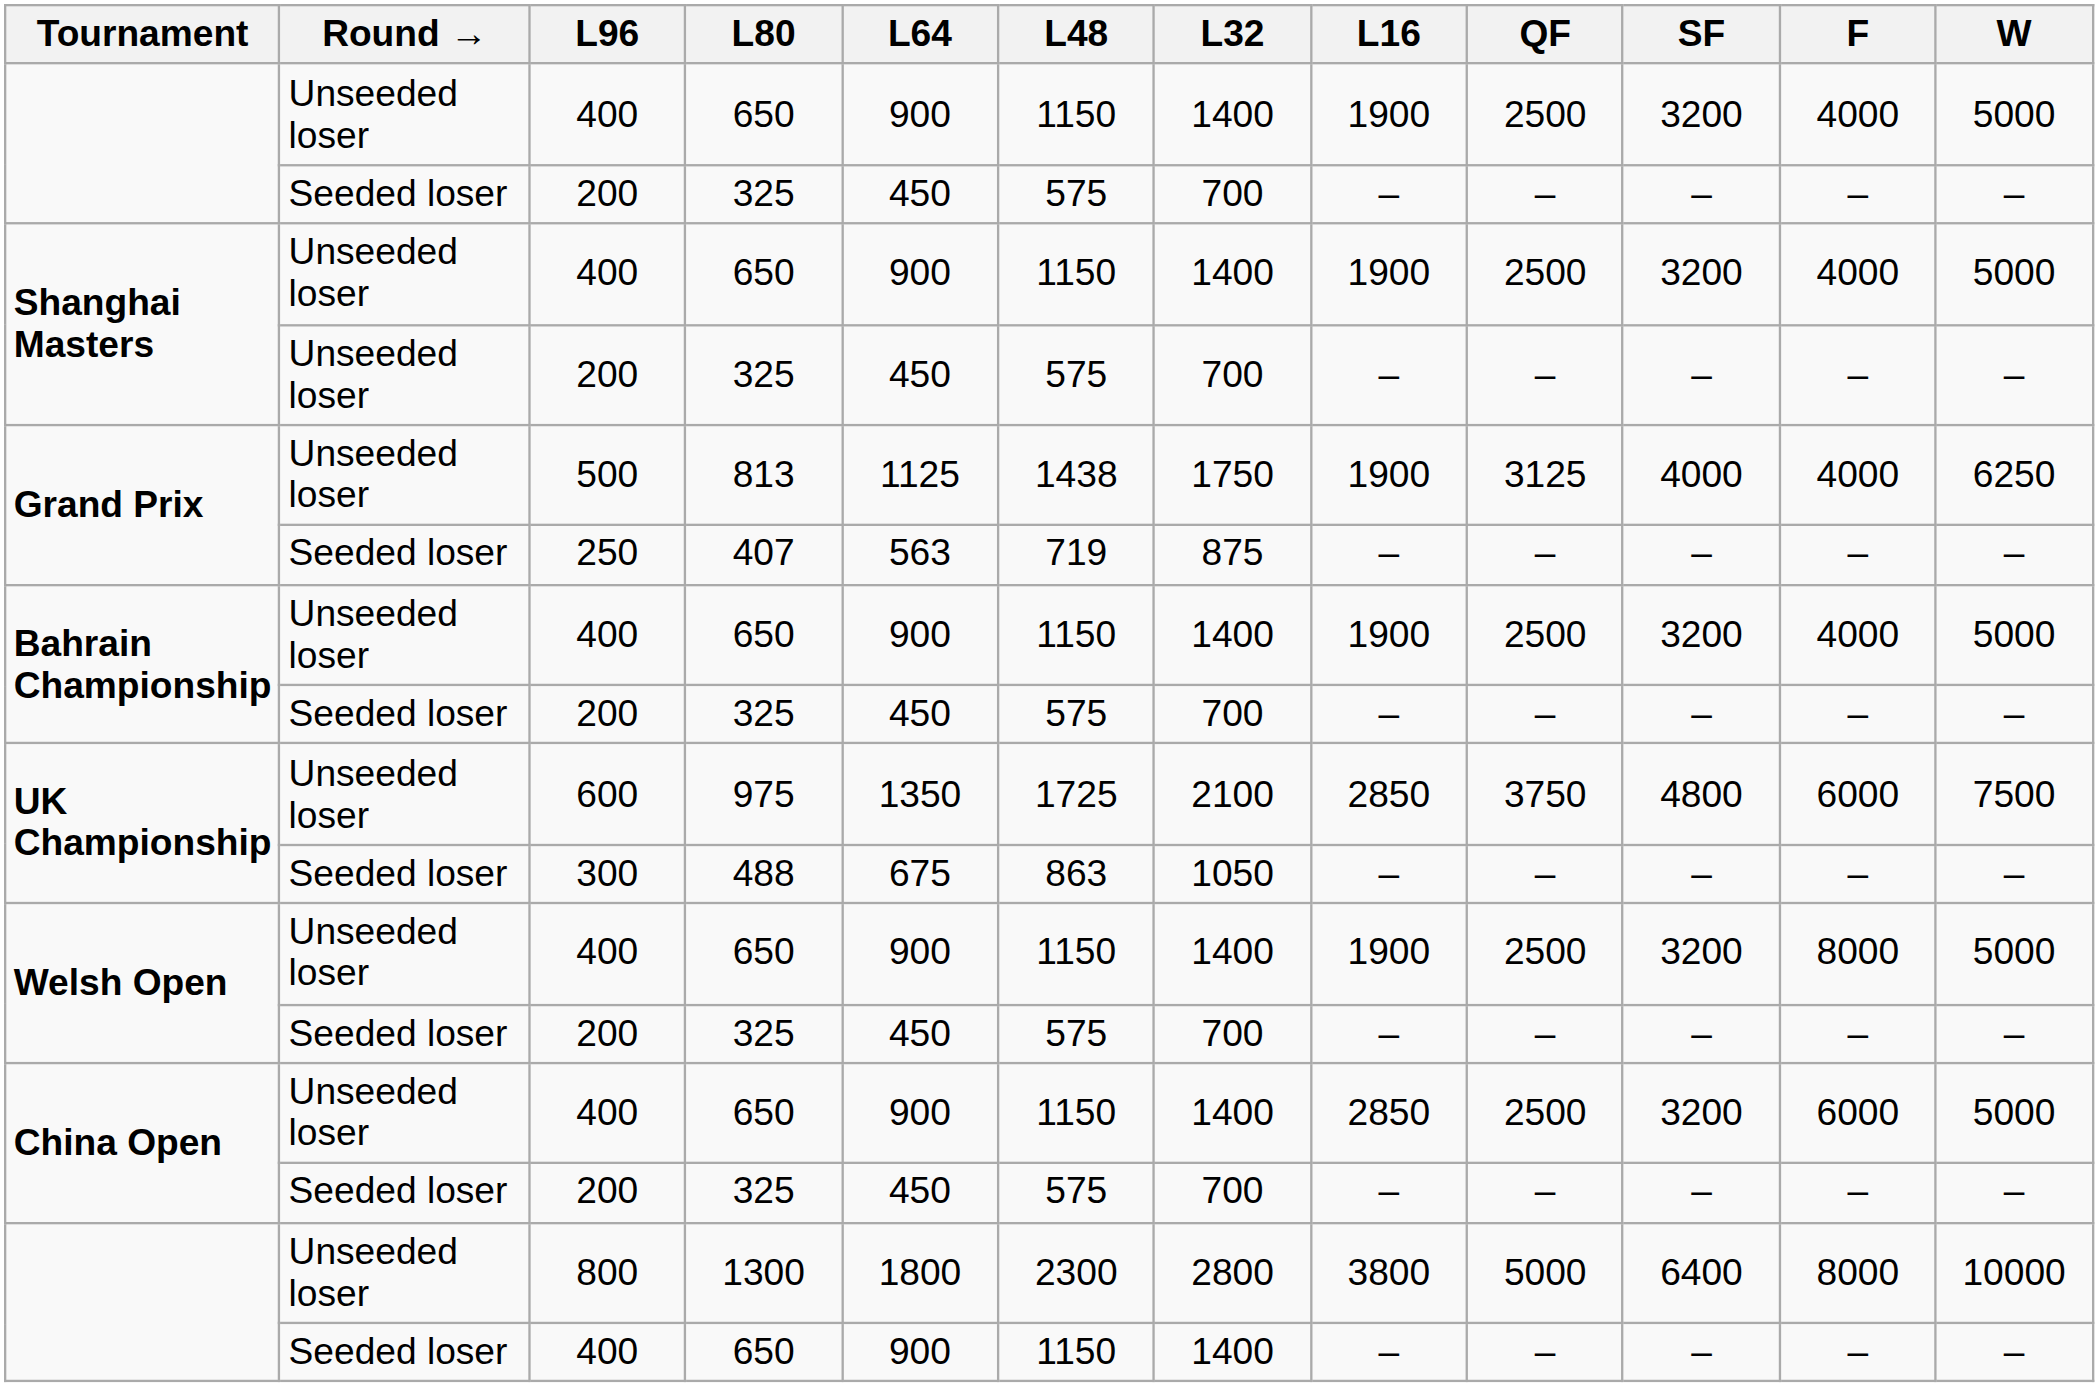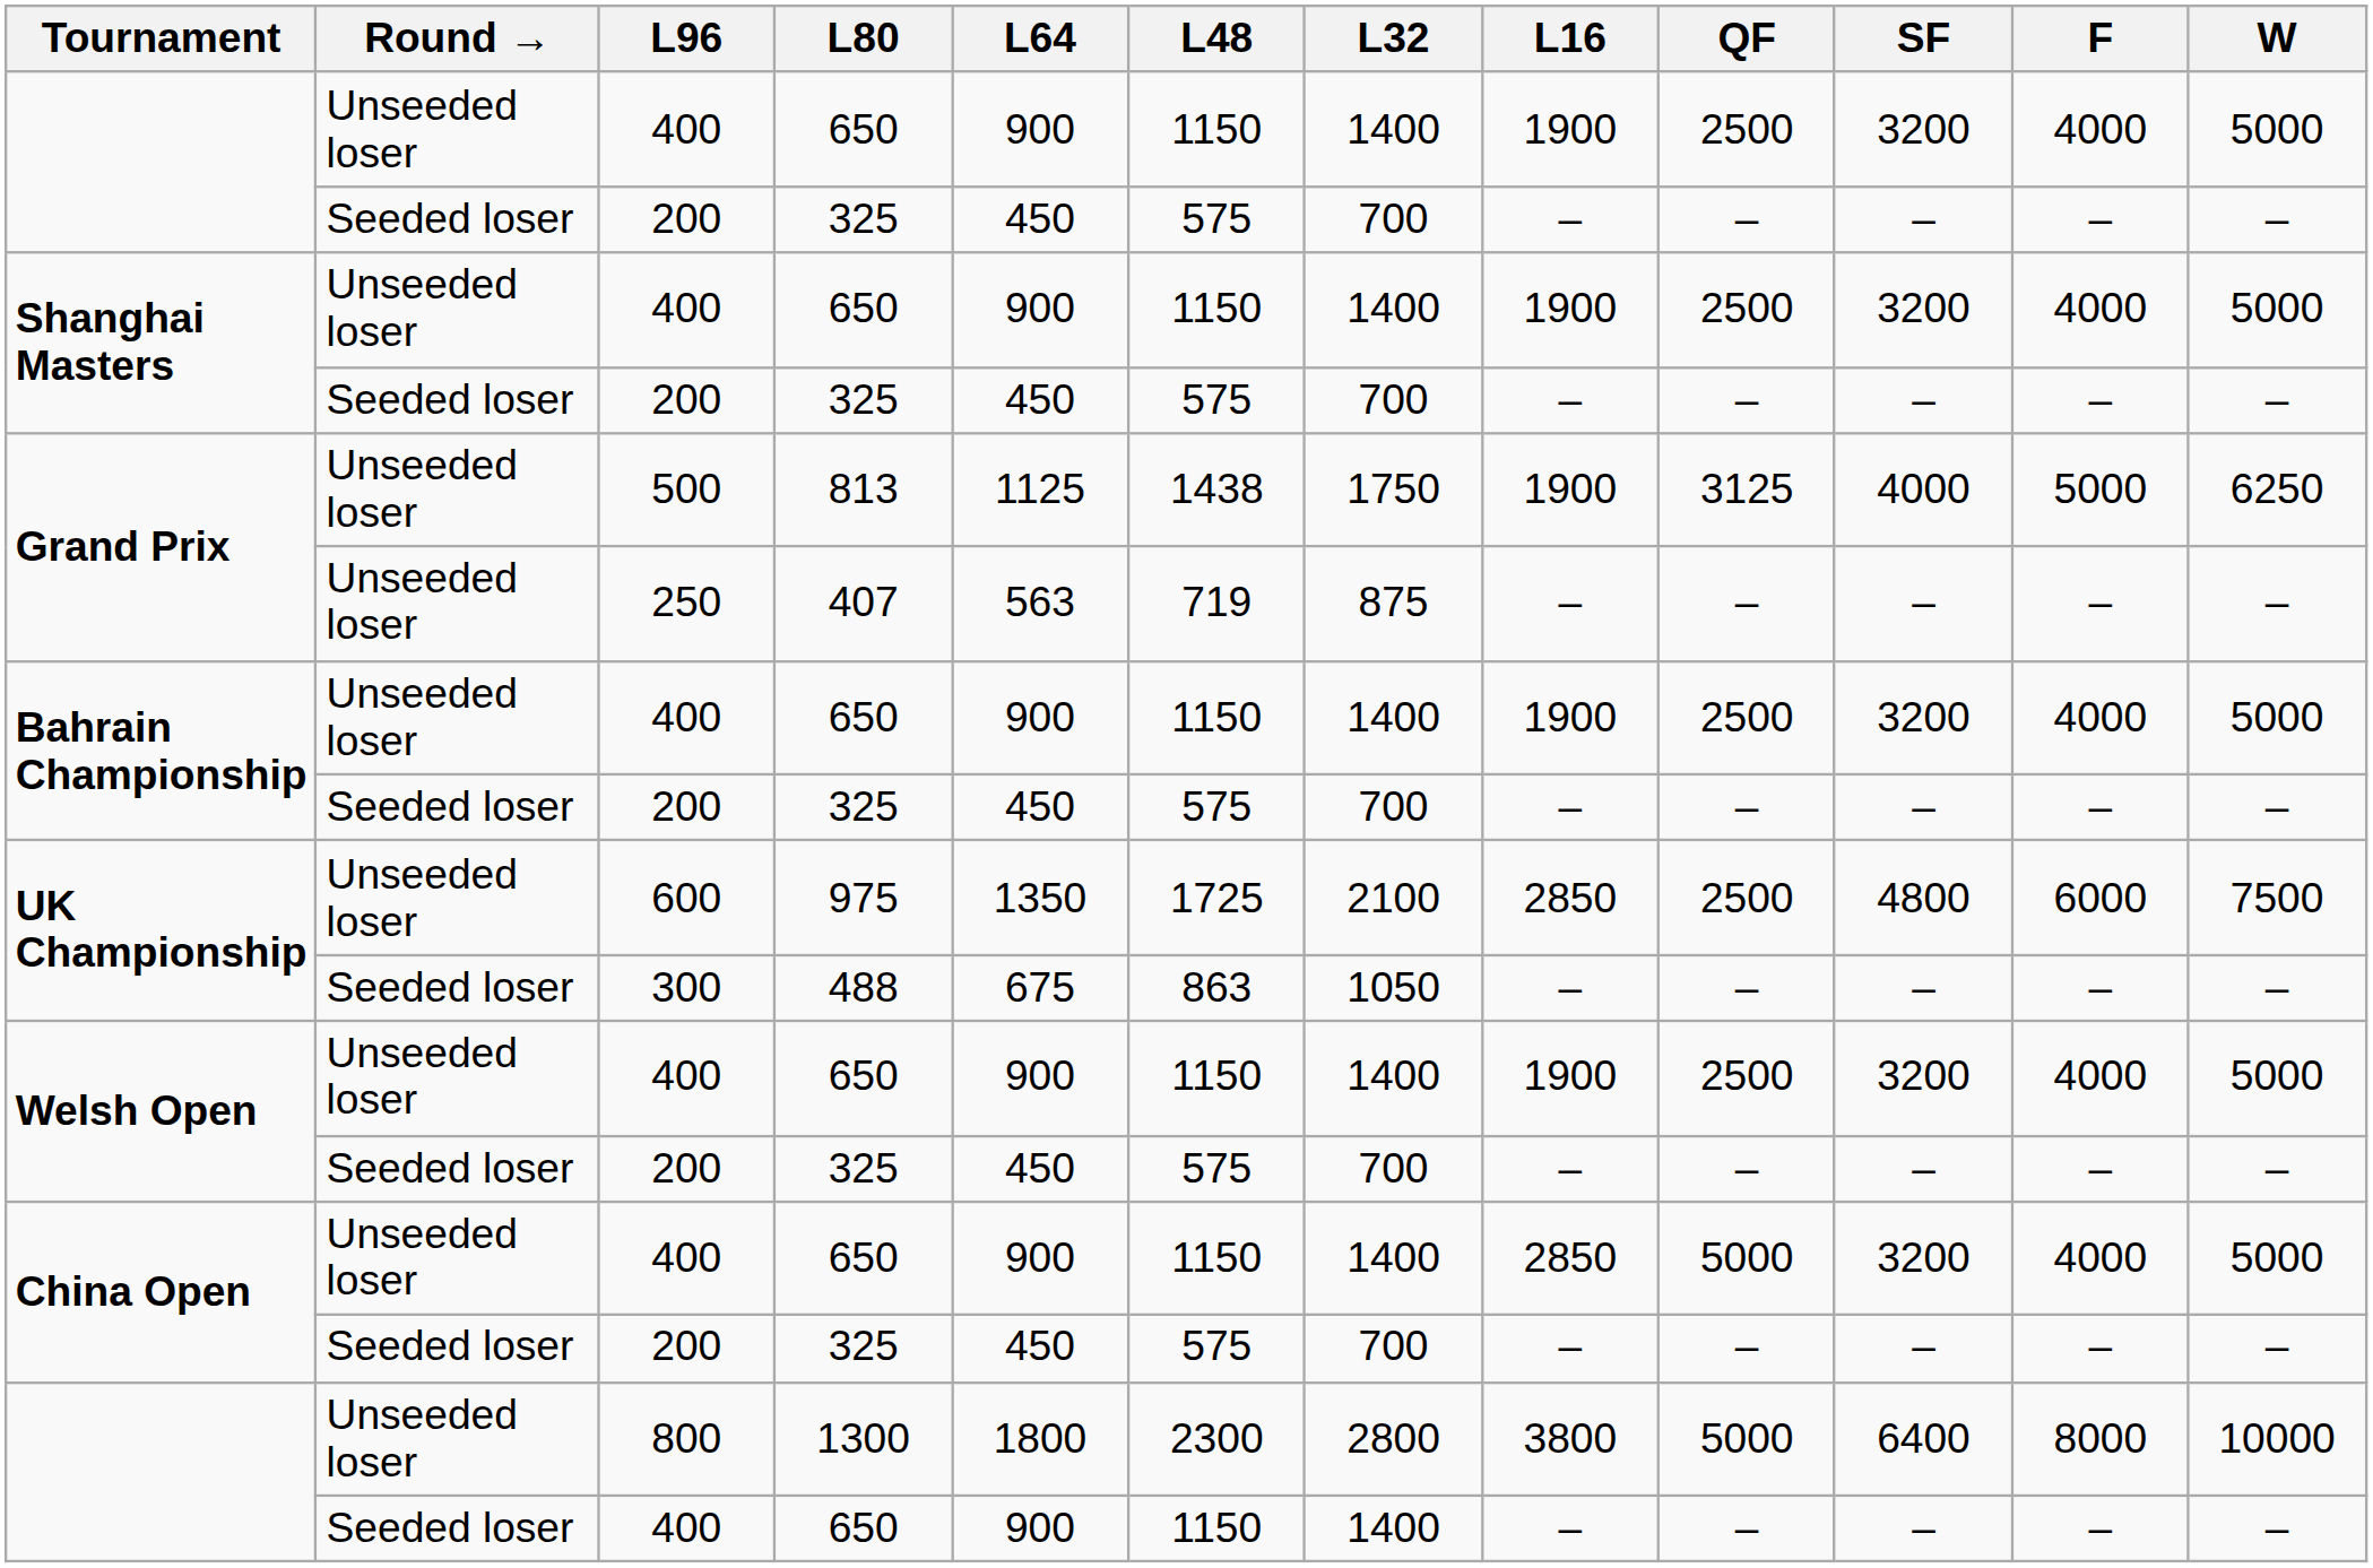Shanghai Masters / 200 | Round →: Unseeded loser -> Seeded loser
Grand Prix / 500 | F: 4000 -> 5000
Grand Prix / 250 | Round →: Seeded loser -> Unseeded loser
UK Championship / 600 | QF: 3750 -> 2500
Welsh Open / 400 | F: 8000 -> 4000
China Open / 400 | QF: 2500 -> 5000
China Open / 400 | F: 6000 -> 4000
